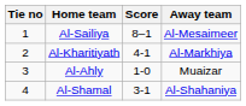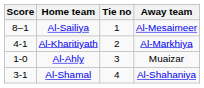columns swapped: Tie no <-> Score
